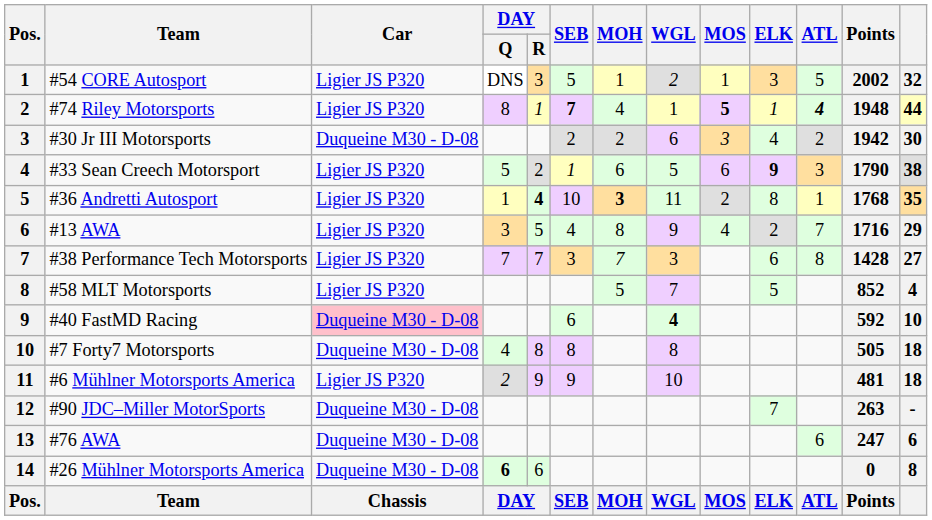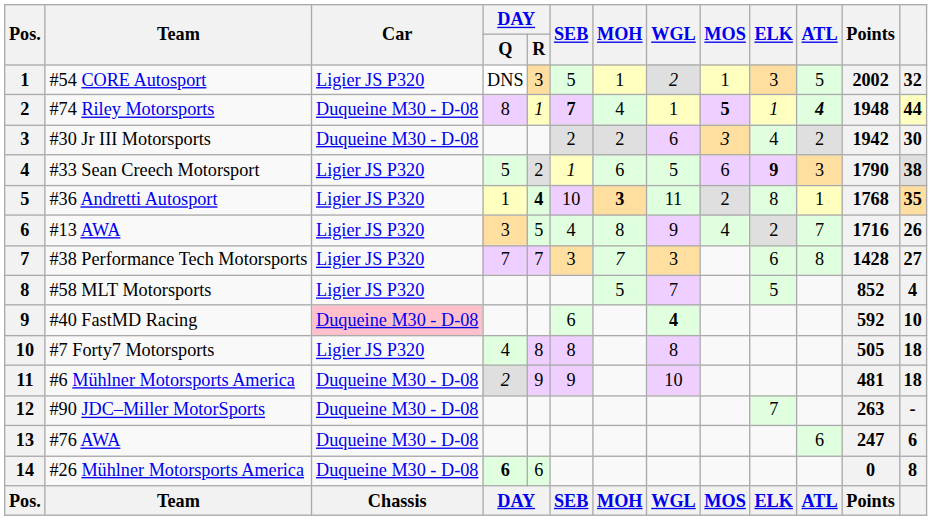#74 Riley Motorsports | Car: Ligier JS P320 -> Duqueine M30 - D-08
#13 AWA | column 13: 29 -> 26
#7 Forty7 Motorsports | Car: Duqueine M30 - D-08 -> Ligier JS P320
#6 Mühlner Motorsports America | Car: Ligier JS P320 -> Duqueine M30 - D-08
